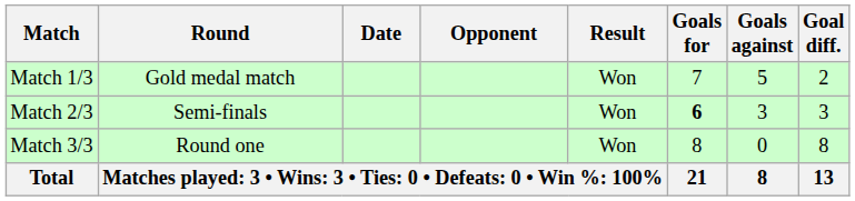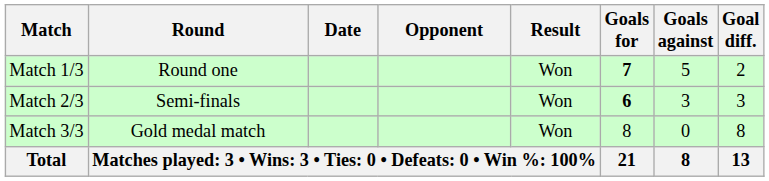Match 1/3 | Round: Gold medal match -> Round one
Match 1/3 | Goals for: normal -> bold
Match 3/3 | Round: Round one -> Gold medal match
